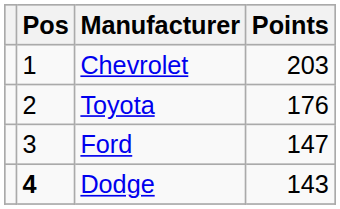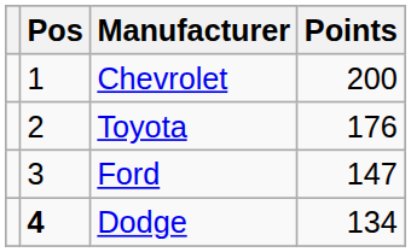Chevrolet | Points: 203 -> 200
Dodge | Points: 143 -> 134
